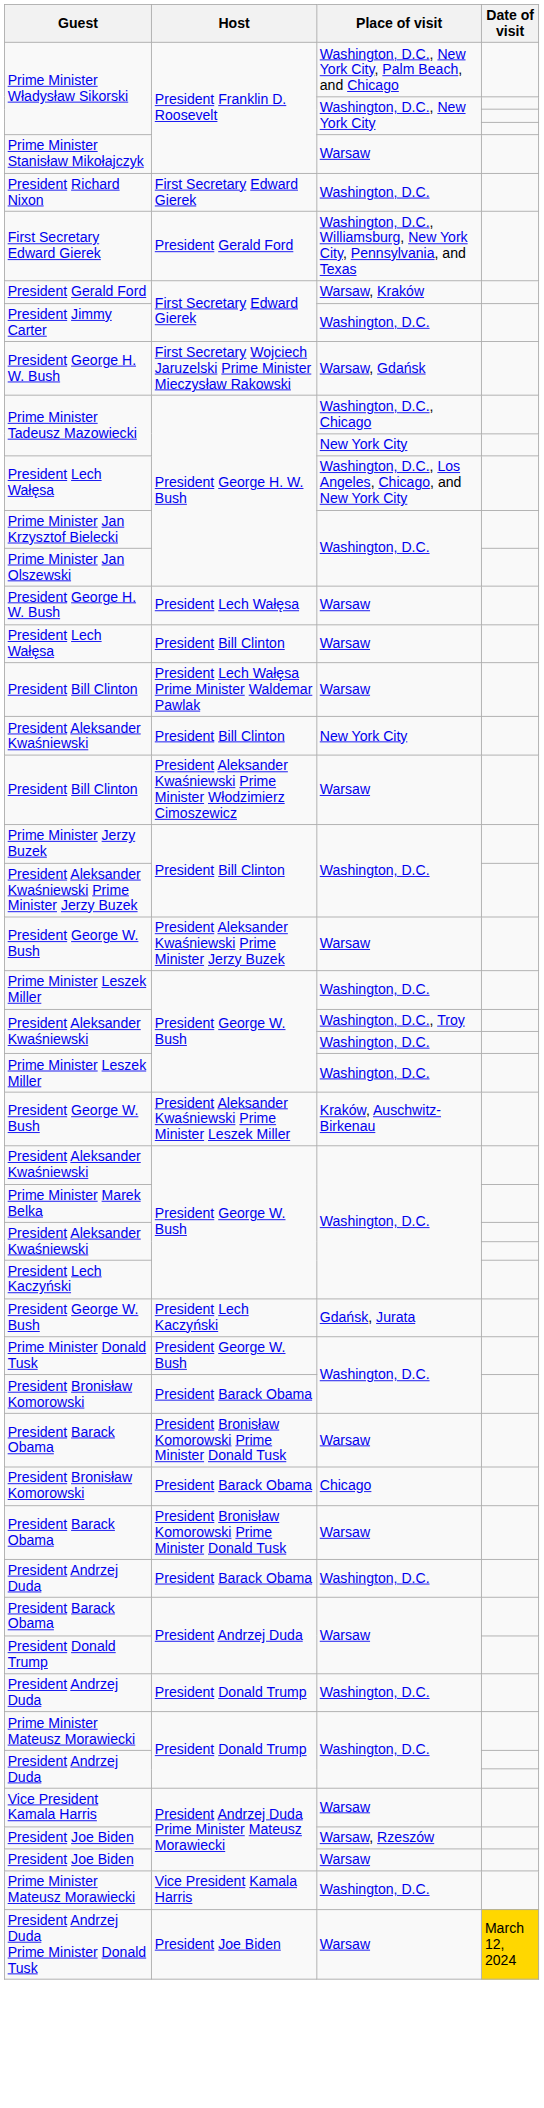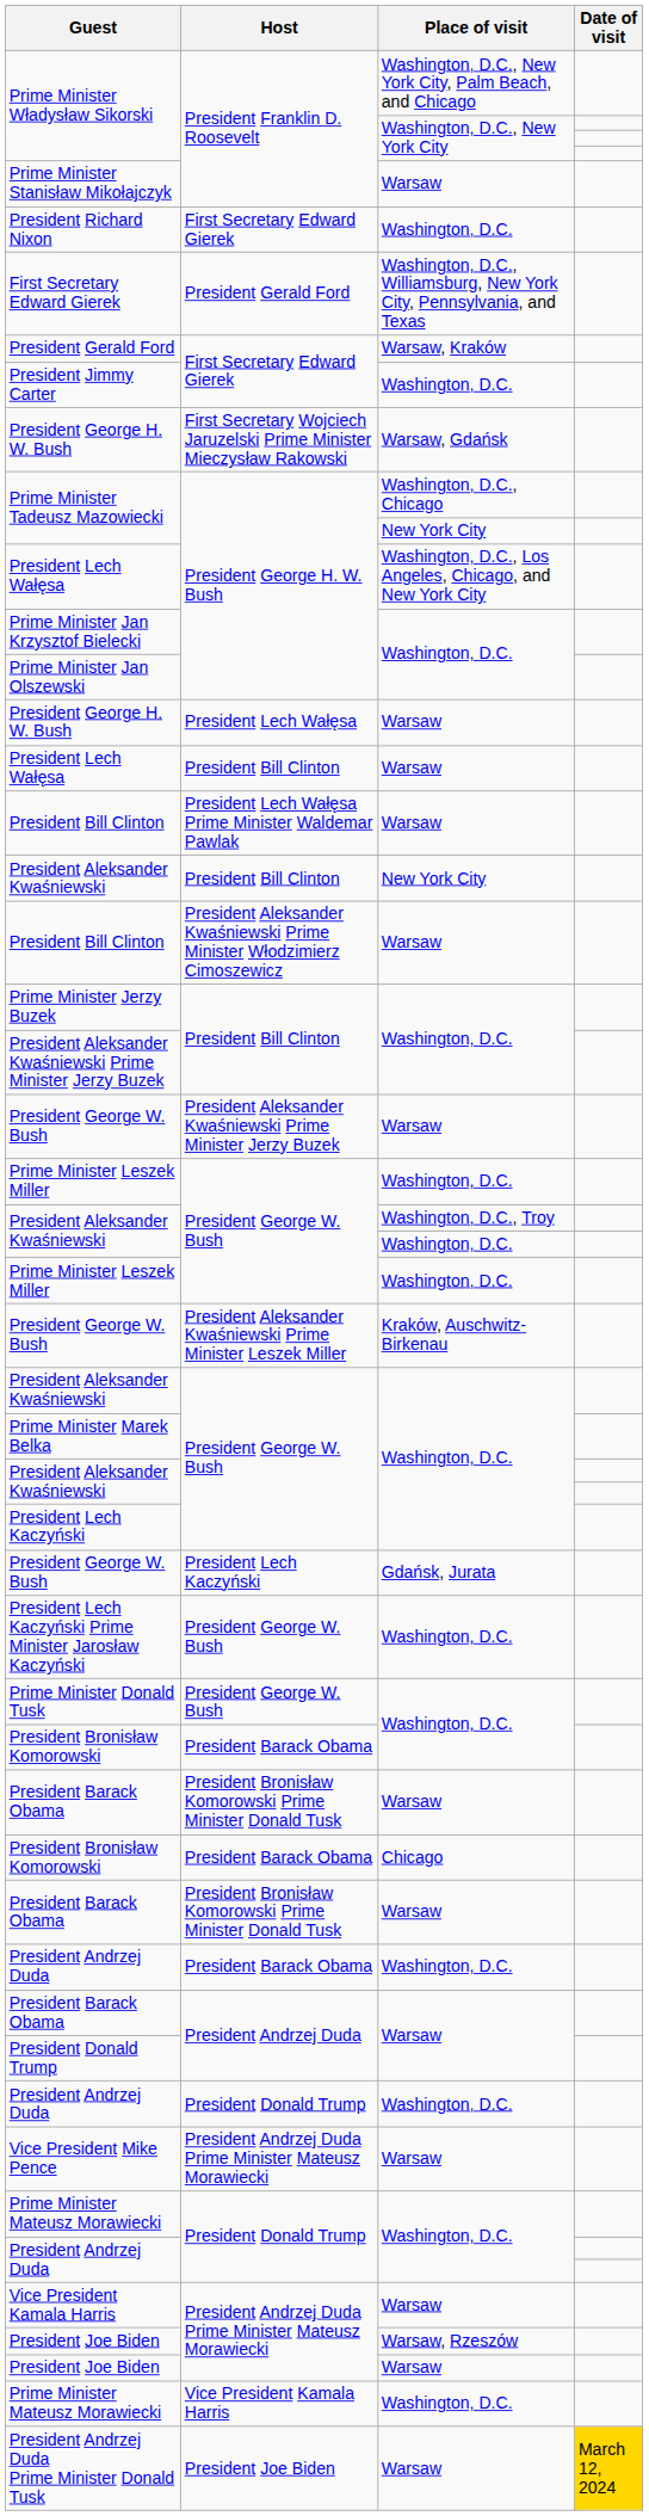+ row: President Lech Kaczyński Prime Minister Jarosław Kaczyński | President George W. Bush | Washington, D.C.
+ row: Vice President Mike Pence | President Andrzej Duda Prime Minister Mateusz Morawiecki | Warsaw
